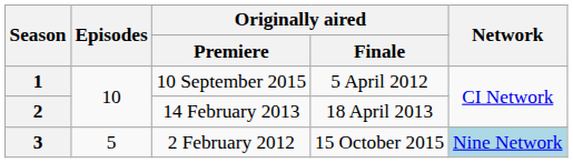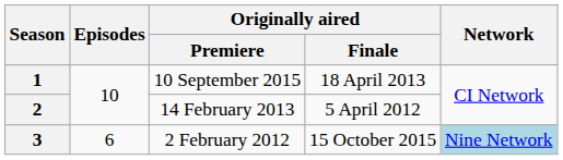1 | Originally aired / Finale: 5 April 2012 -> 18 April 2013
2 | Originally aired / Finale: 18 April 2013 -> 5 April 2012
3 | Episodes: 5 -> 6
